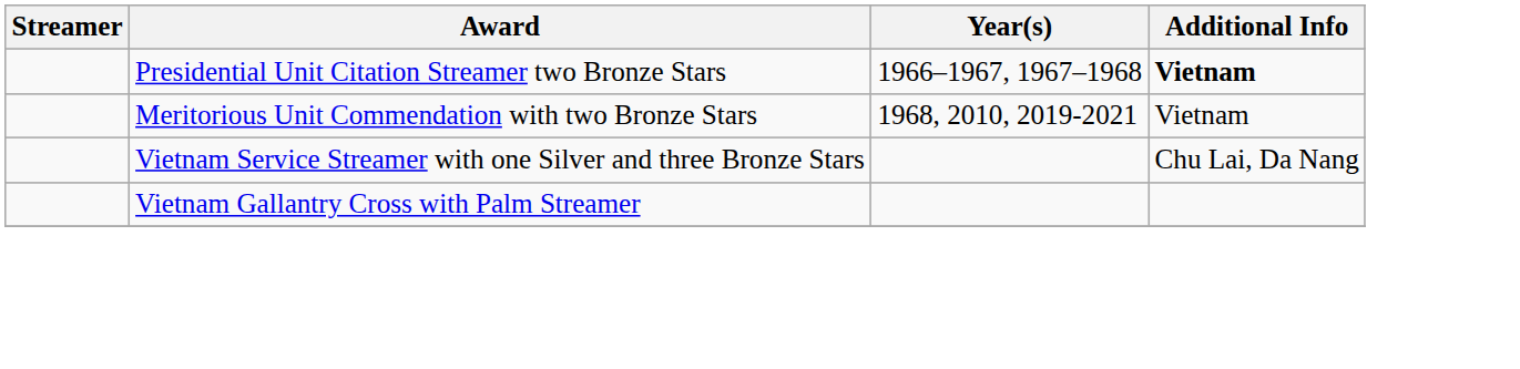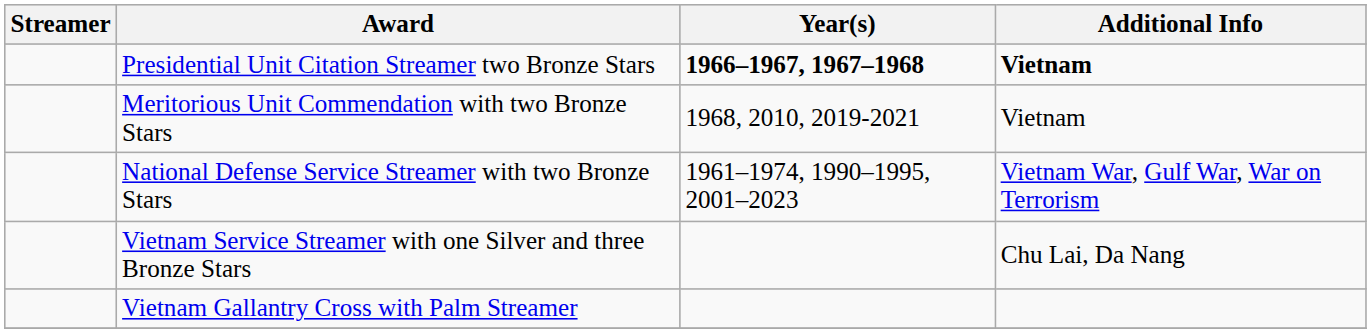Presidential Unit Citation Streamer two Bronze Stars | Year(s): normal -> bold
+ row: National Defense Service Streamer with two Bronze Stars | 1961–1974, 1990–1995, 2001–2023 | Vietnam War, Gulf War, War on Terrorism
